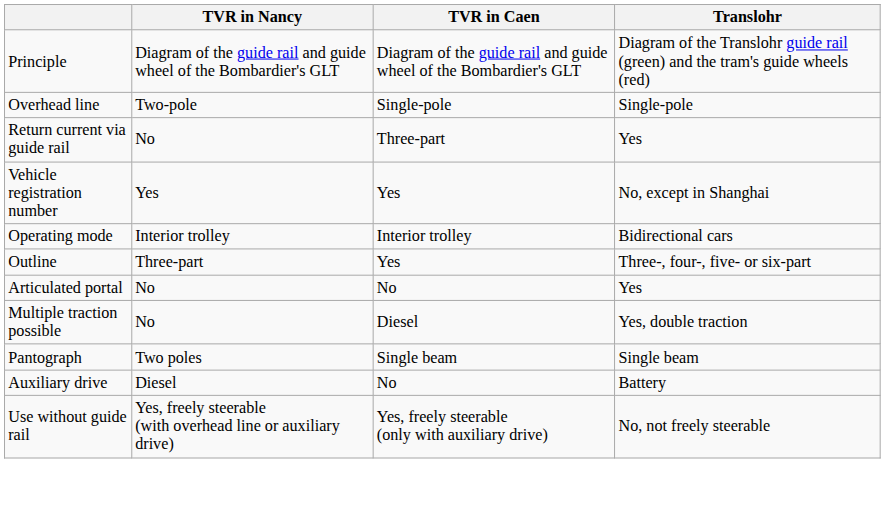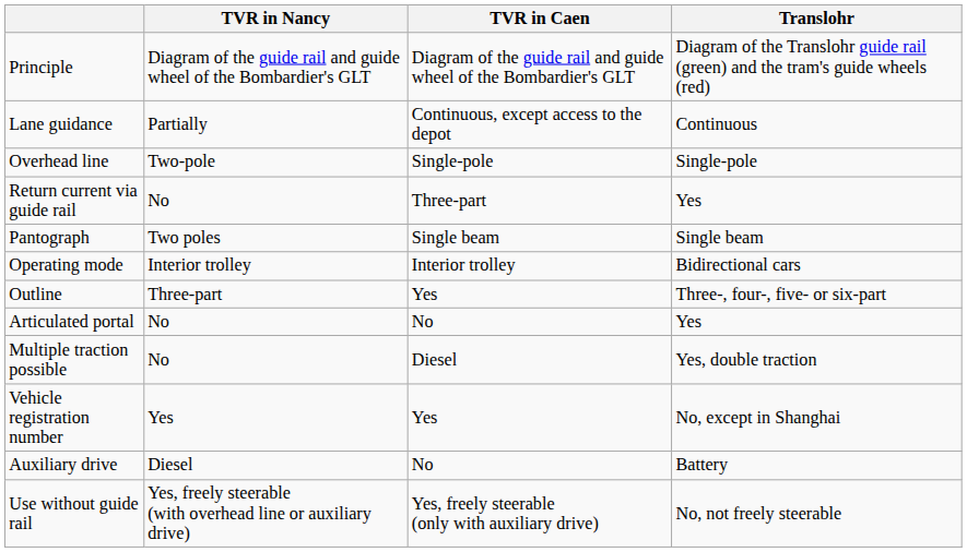+ row: Lane guidance | Partially | Continuous, except access to the depot | Continuous
rows swapped: Pantograph <-> Vehicle registration number
